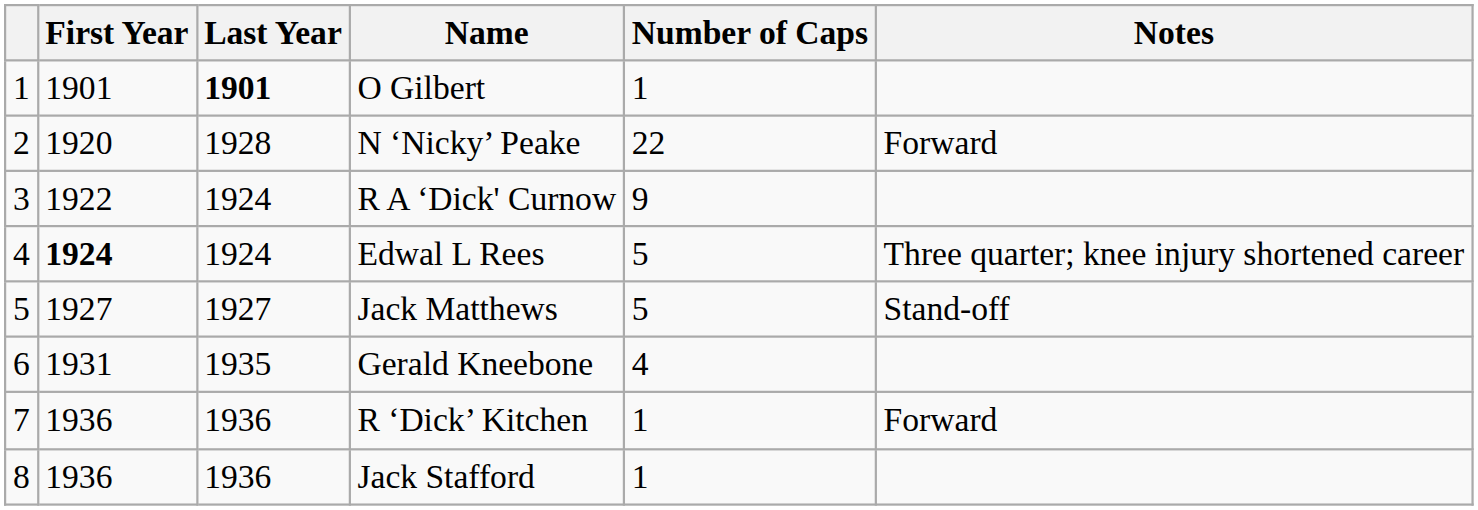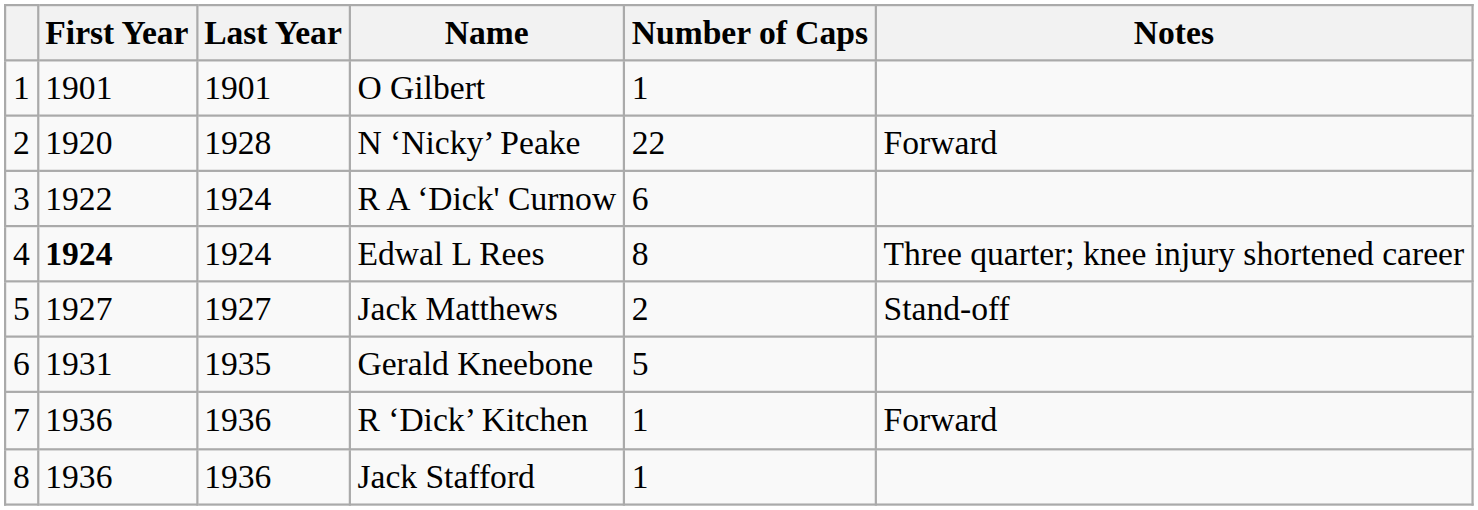O Gilbert | Last Year: bold -> normal
R A ‘Dick' Curnow | Number of Caps: 9 -> 6
Edwal L Rees | Number of Caps: 5 -> 8
Jack Matthews | Number of Caps: 5 -> 2
Gerald Kneebone | Number of Caps: 4 -> 5
